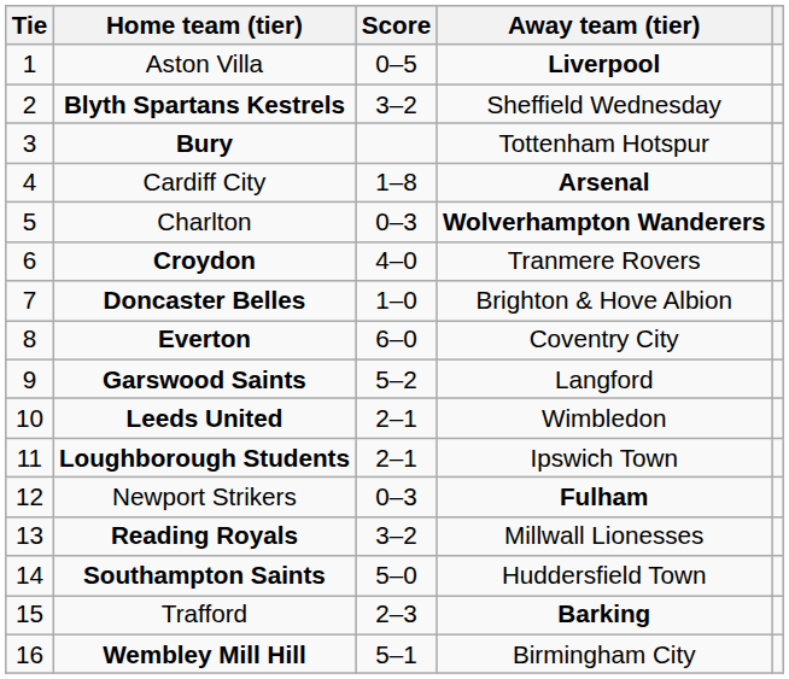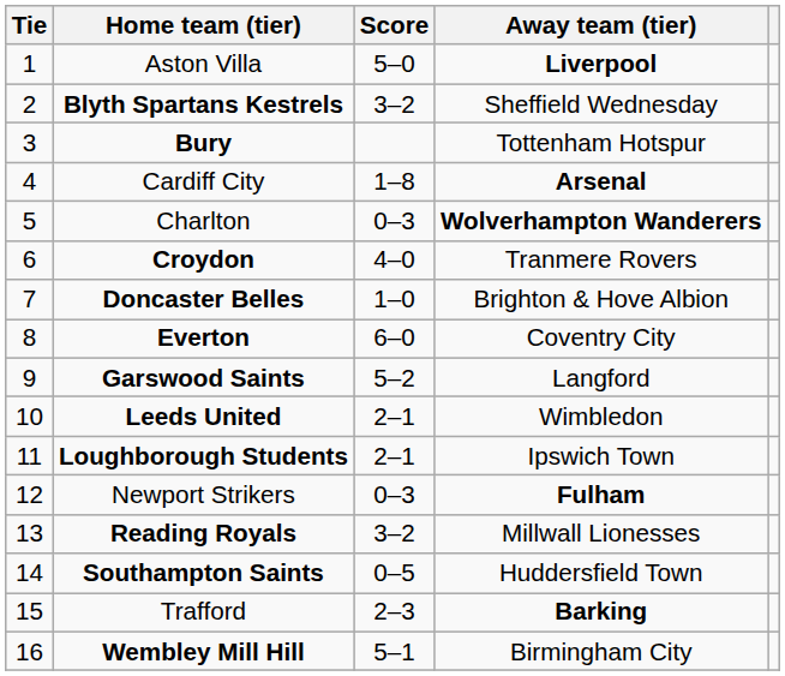Aston Villa | Score: 0–5 -> 5–0
Southampton Saints | Score: 5–0 -> 0–5
